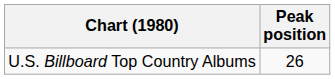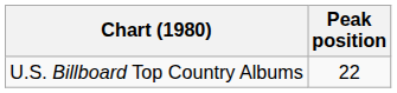U.S. Billboard Top Country Albums | Peak position: 26 -> 22
